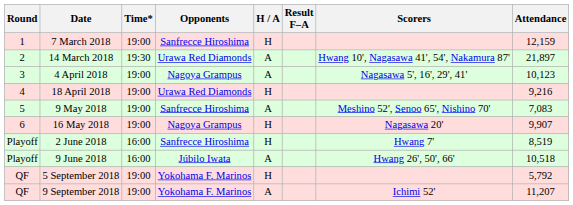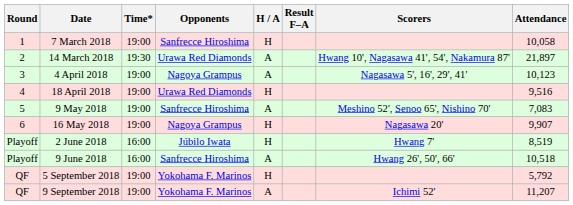7 March 2018 | Attendance: 12,159 -> 10,058
18 April 2018 | Attendance: 9,216 -> 9,516
2 June 2018 | Opponents: Sanfrecce Hiroshima -> Júbilo Iwata
9 June 2018 | Opponents: Júbilo Iwata -> Sanfrecce Hiroshima
